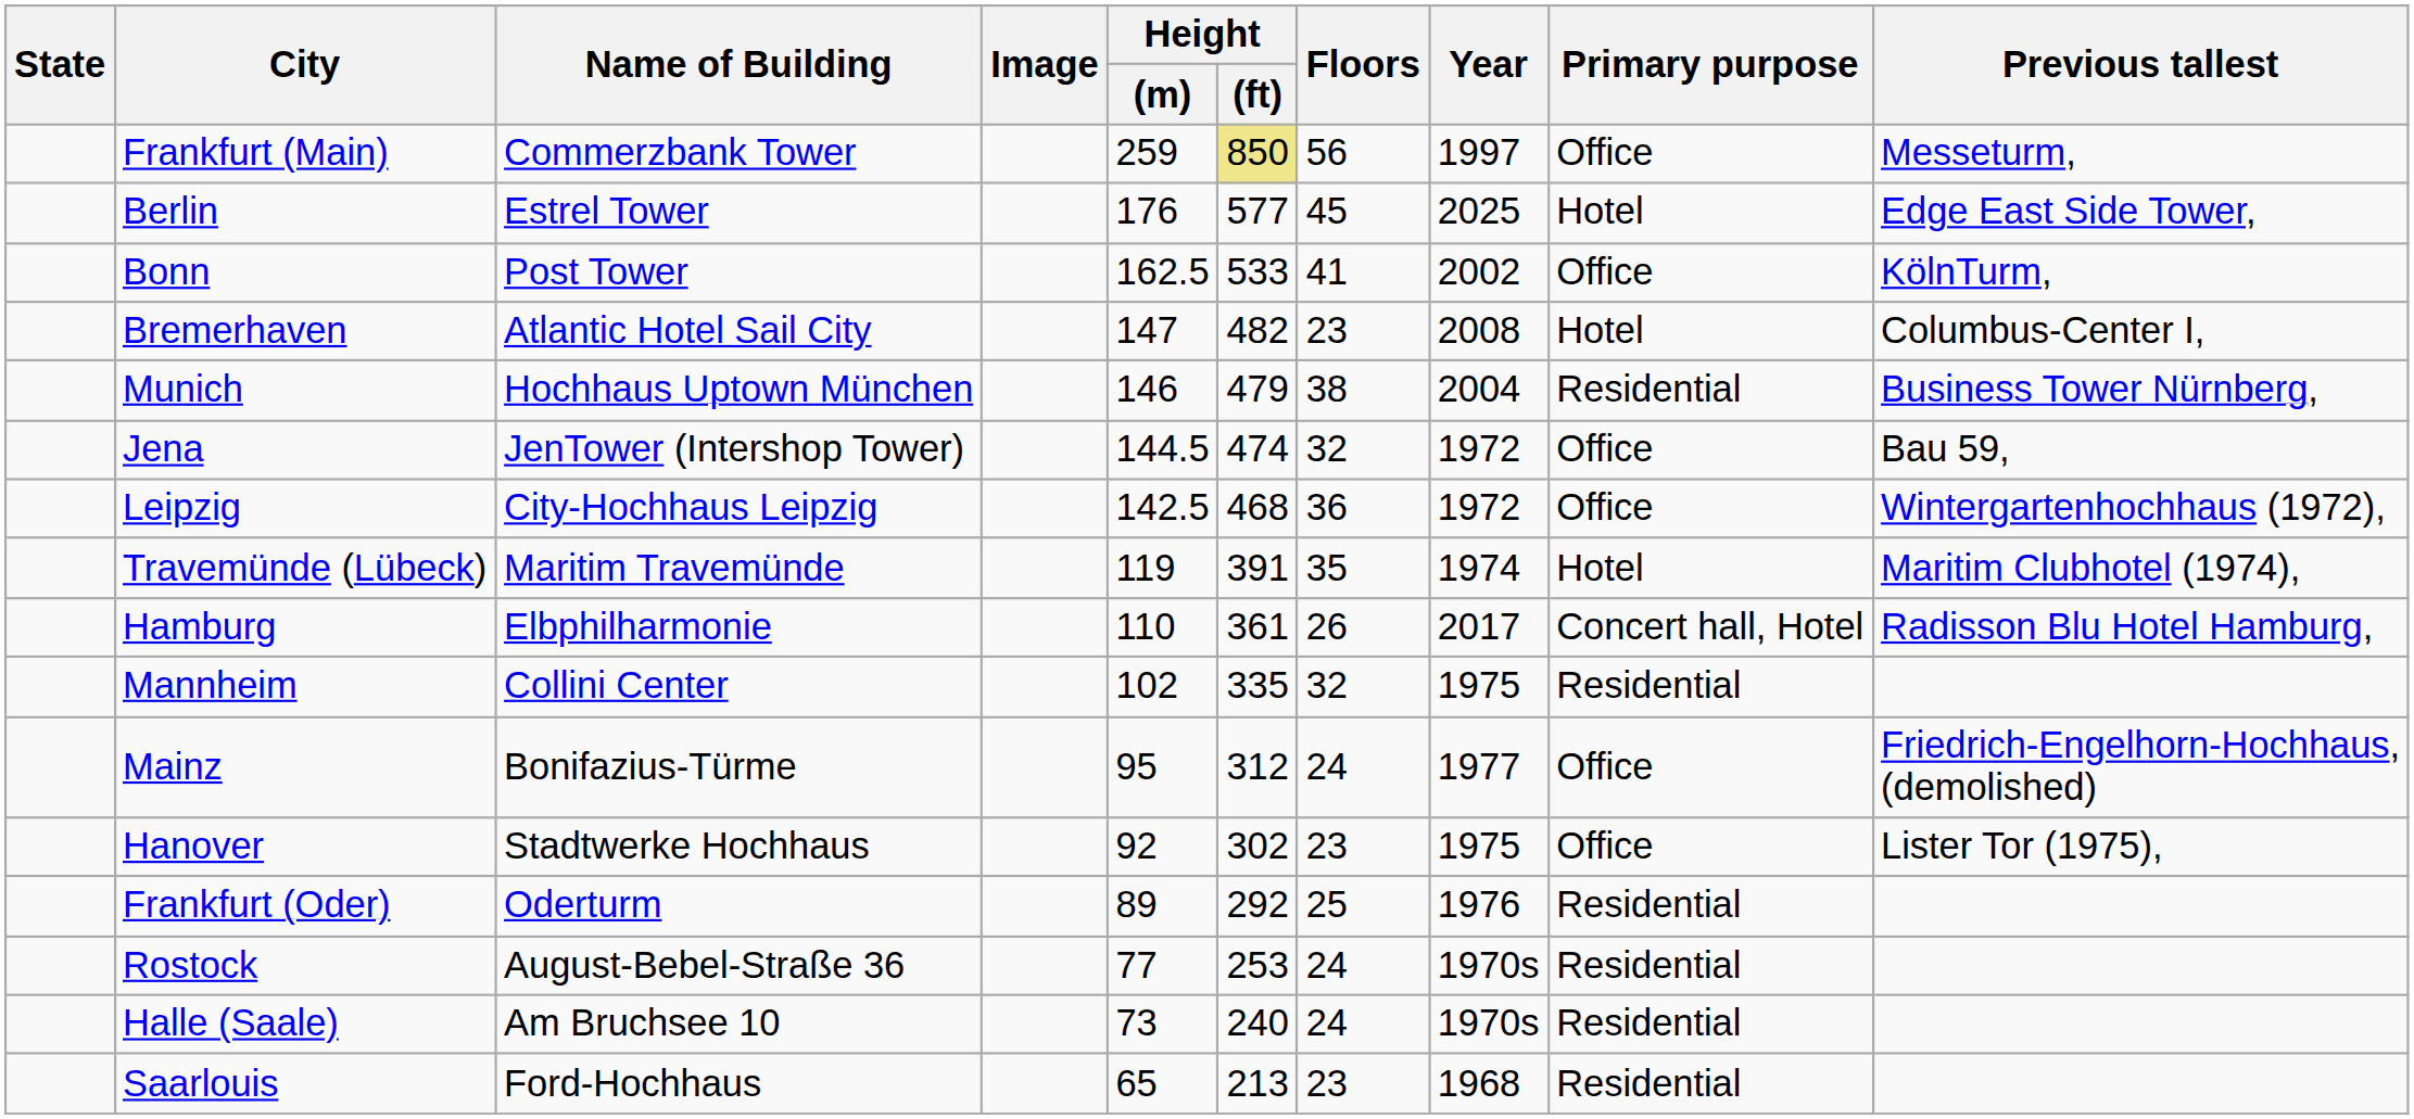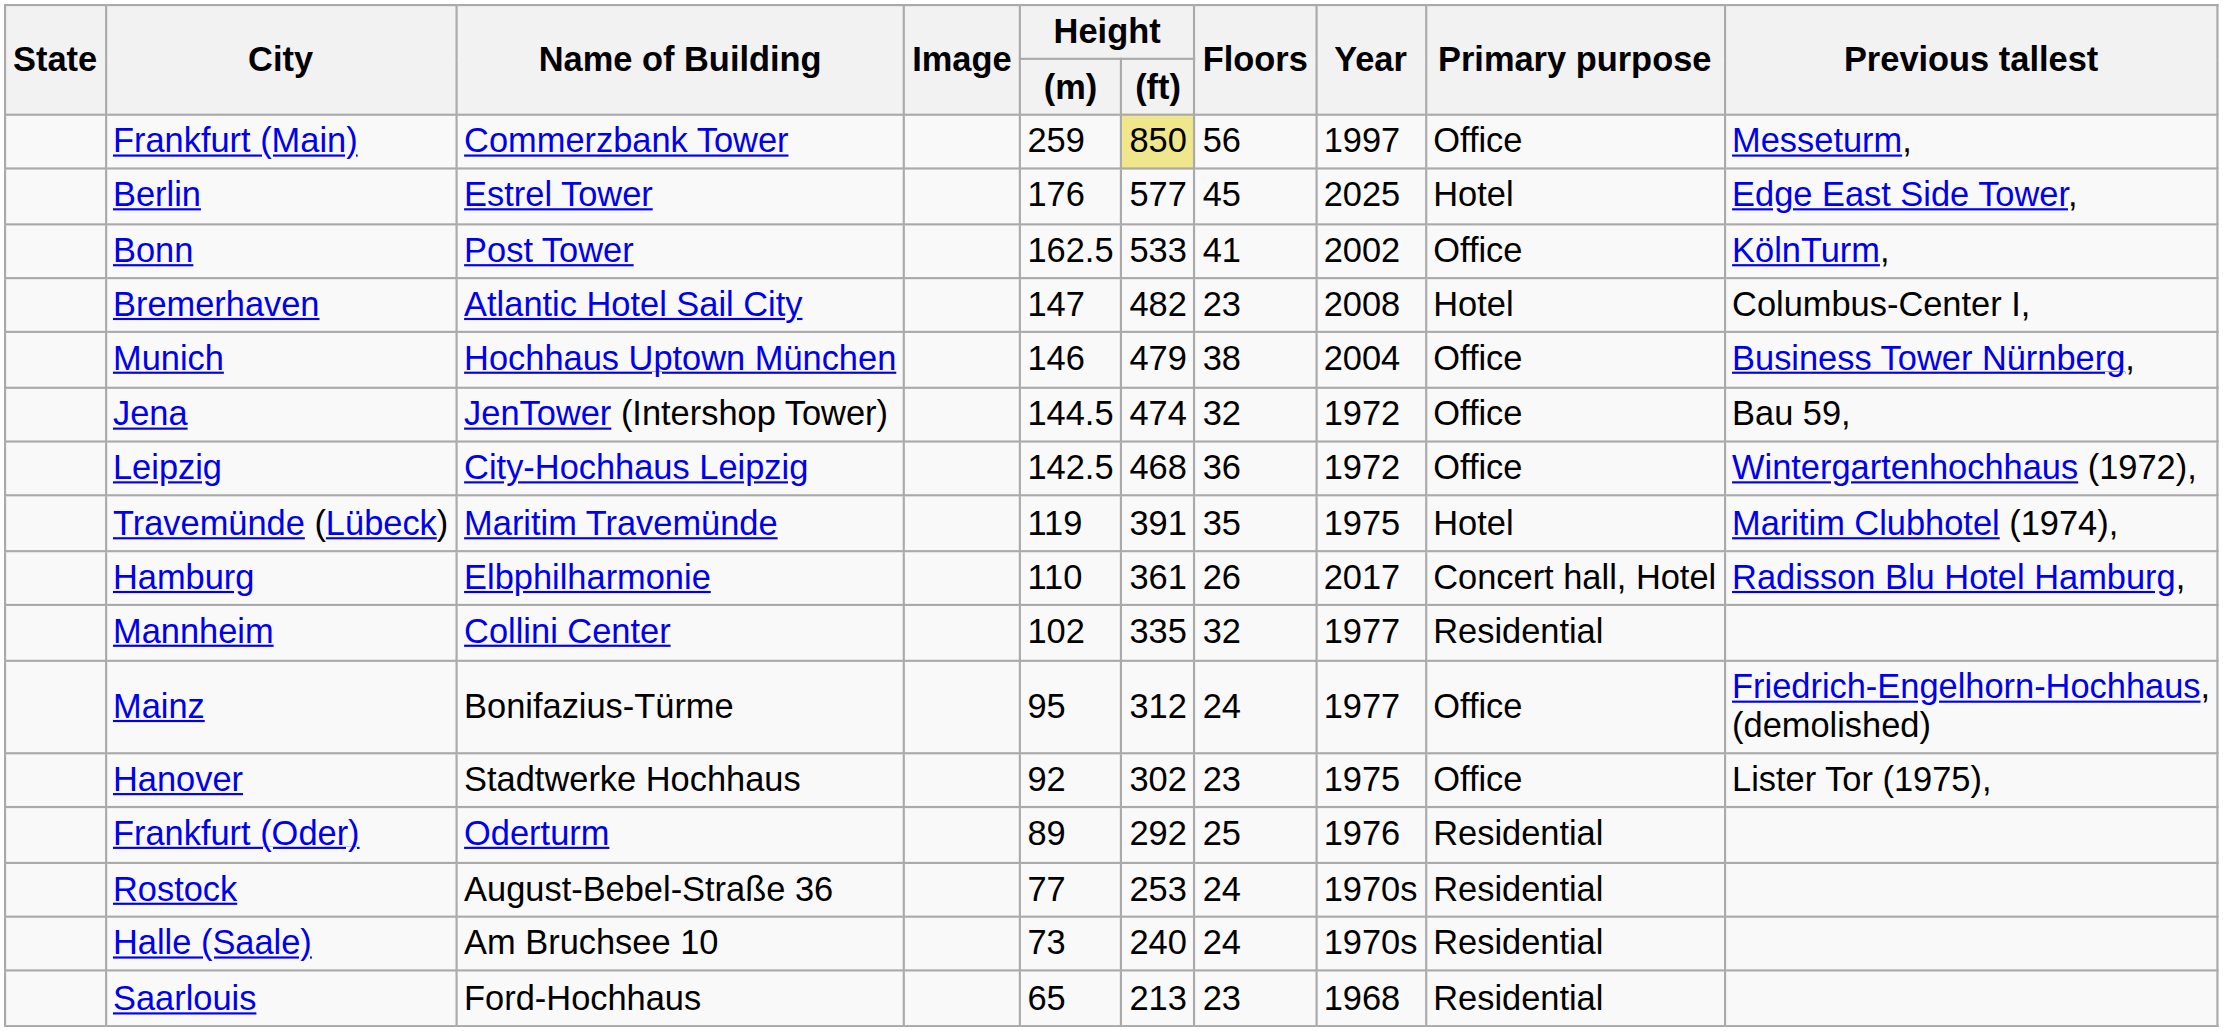Munich | Primary purpose: Residential -> Office
Travemünde (Lübeck) | Year: 1974 -> 1975
Mannheim | Year: 1975 -> 1977
